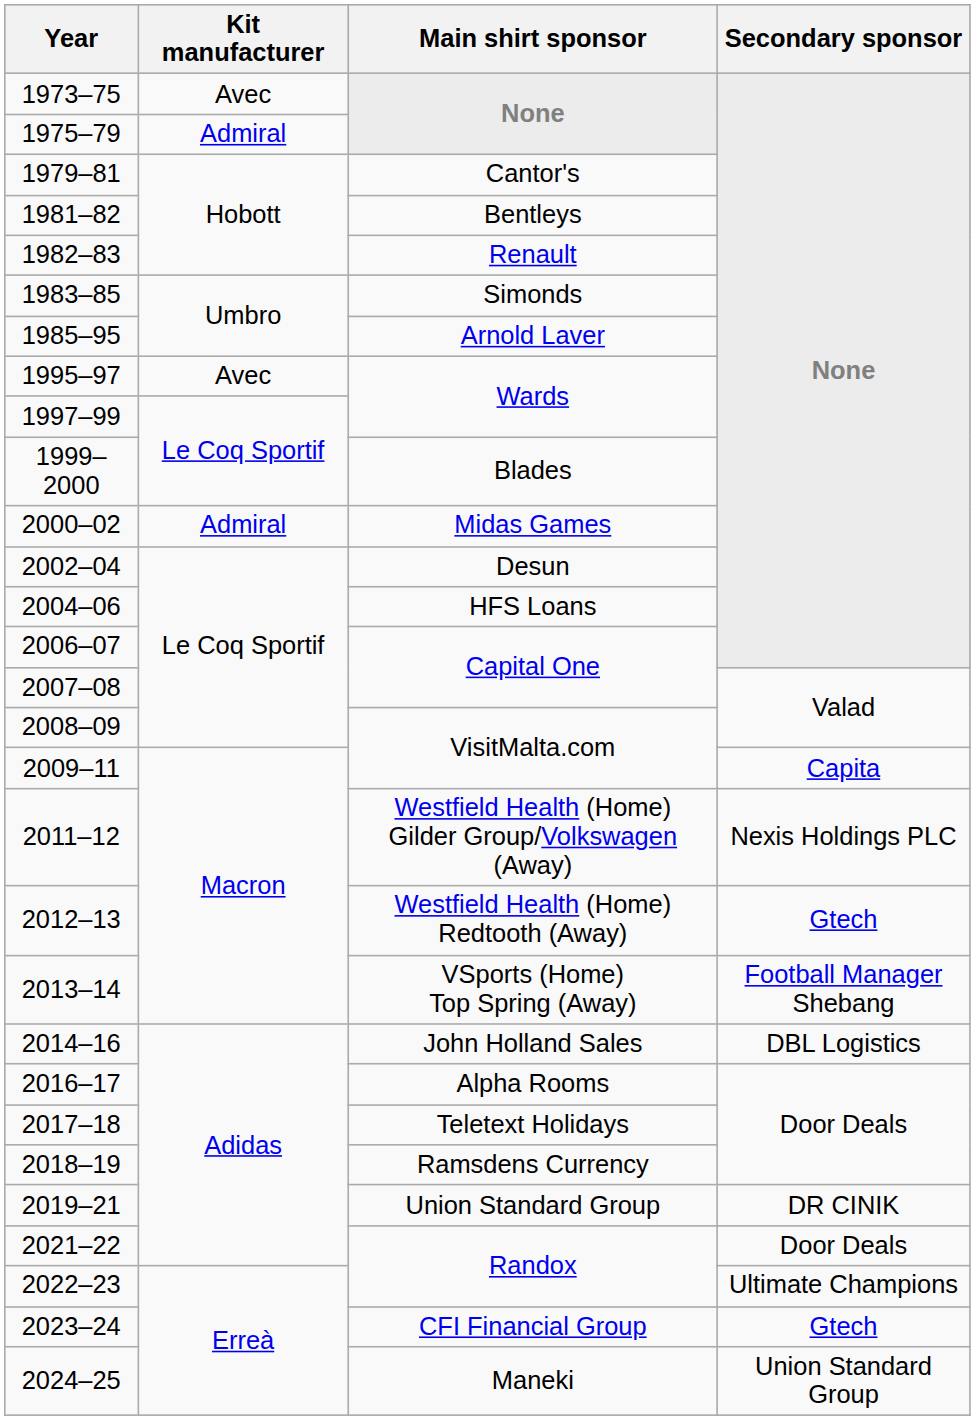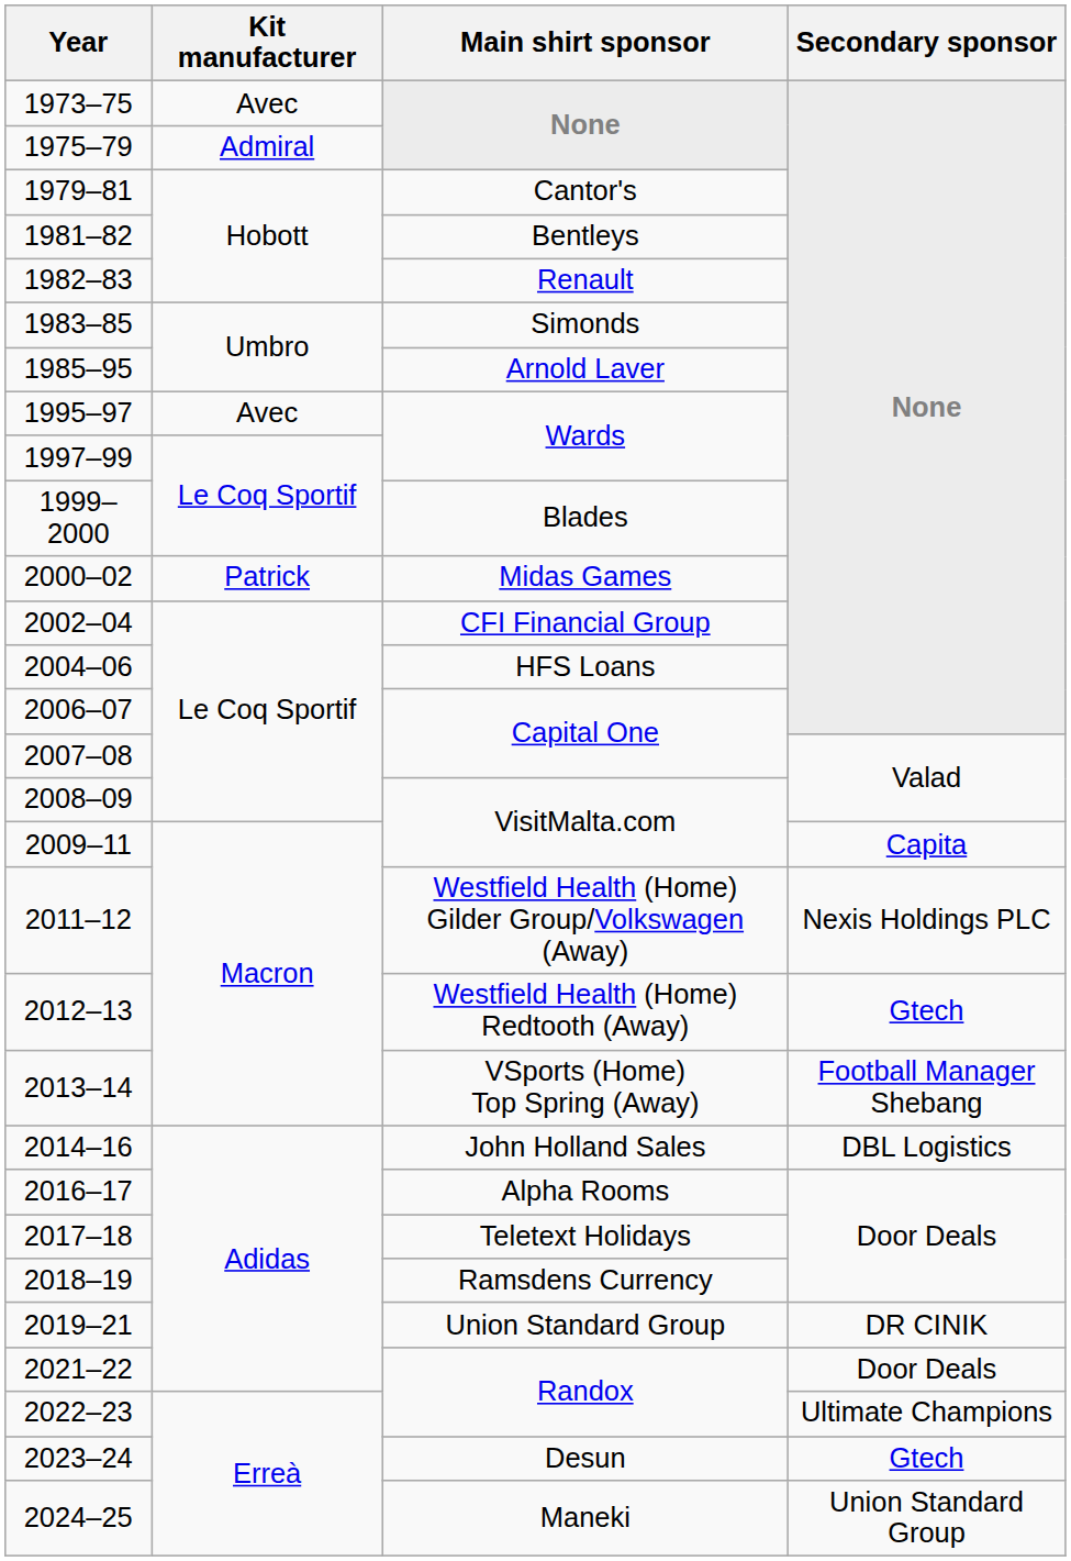2000–02 | Kit manufacturer: Admiral -> Patrick
2002–04 | Main shirt sponsor: Desun -> CFI Financial Group
2023–24 | Main shirt sponsor: CFI Financial Group -> Desun
